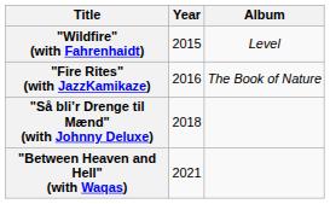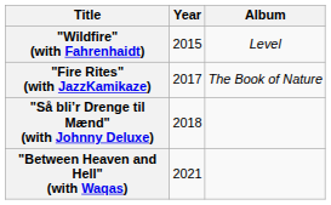"Fire Rites" (with JazzKamikaze) | Year: 2016 -> 2017
